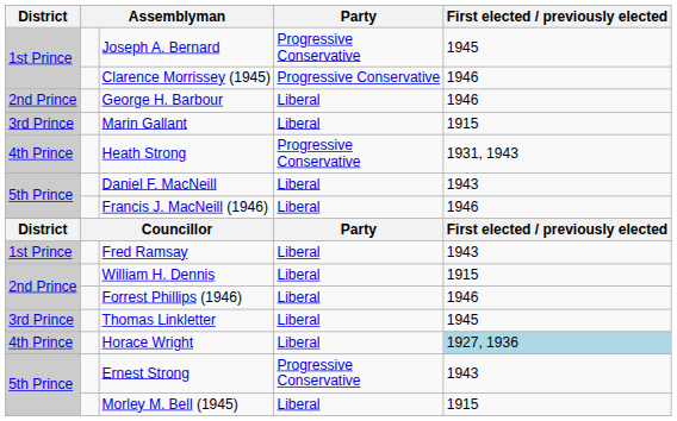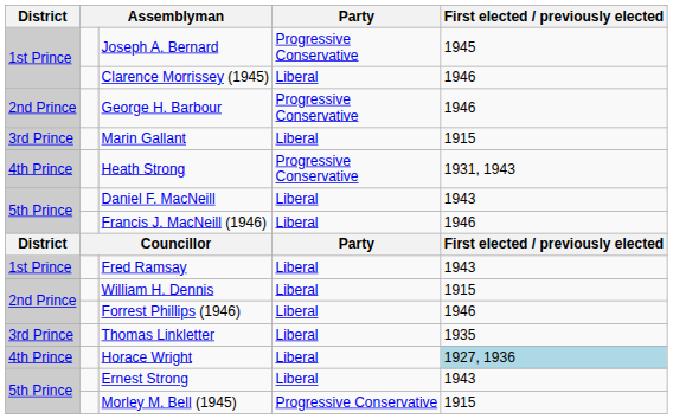Clarence Morrissey (1945) | Party: Progressive Conservative -> Liberal
George H. Barbour | Party: Liberal -> Progressive Conservative
Thomas Linkletter | First elected / previously elected: 1945 -> 1935
Ernest Strong | Party: Progressive Conservative -> Liberal
Morley M. Bell (1945) | Party: Liberal -> Progressive Conservative
